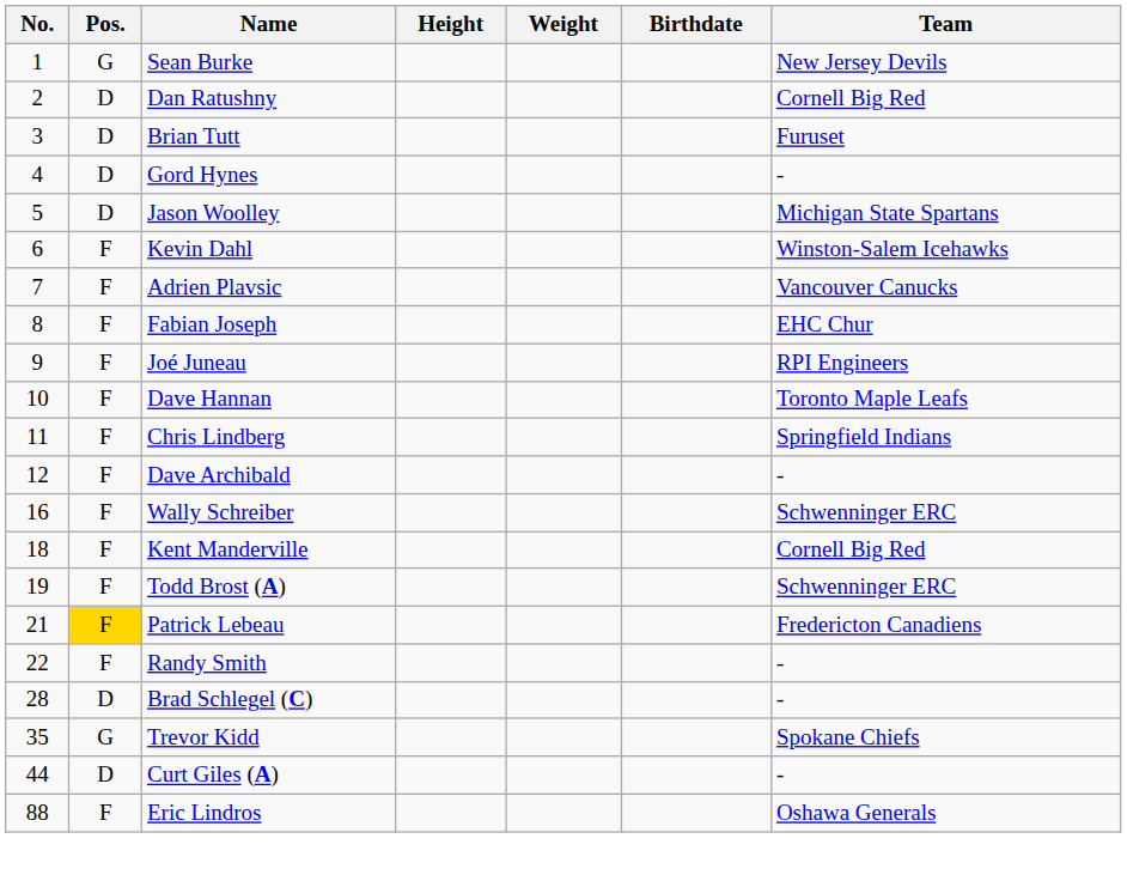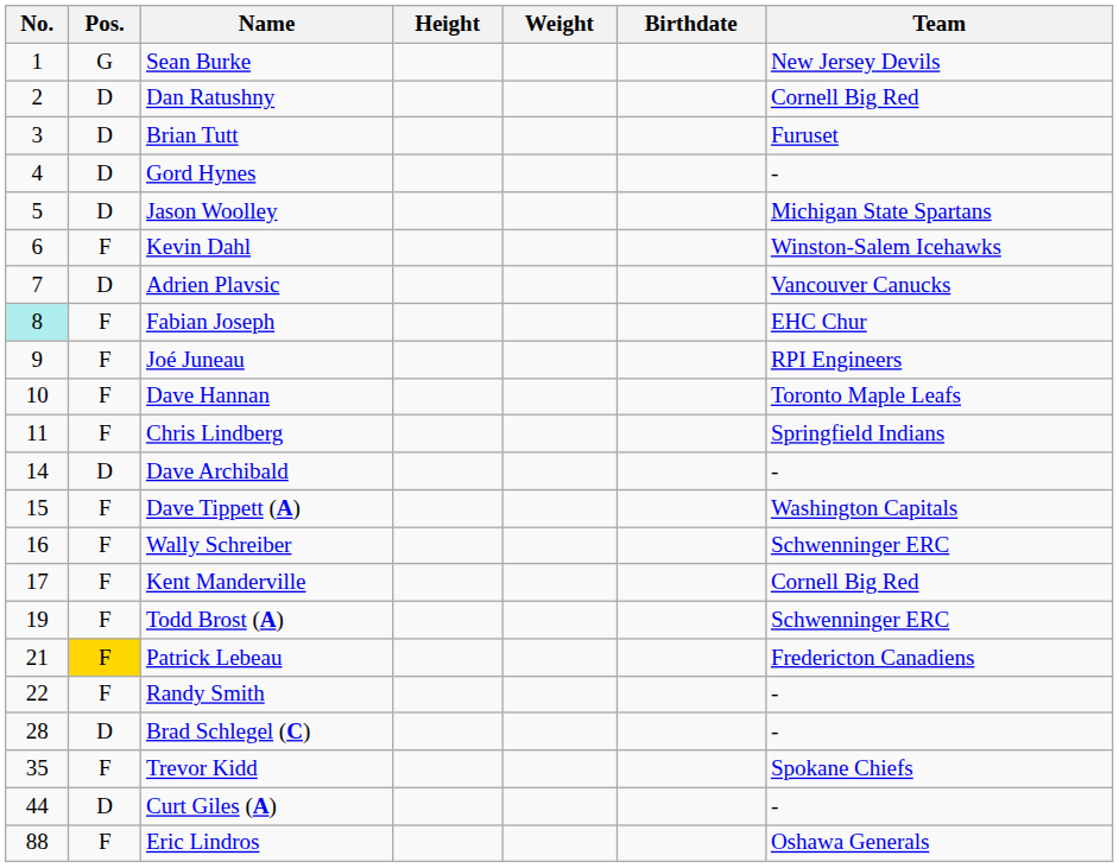Adrien Plavsic | Pos.: F -> D
Fabian Joseph | No.: no background -> paleturquoise background
Dave Archibald | No.: 12 -> 14
Dave Archibald | Pos.: F -> D
+ row: 15 | F | Dave Tippett (A) | Washington Capitals
Kent Manderville | No.: 18 -> 17
Trevor Kidd | Pos.: G -> F
